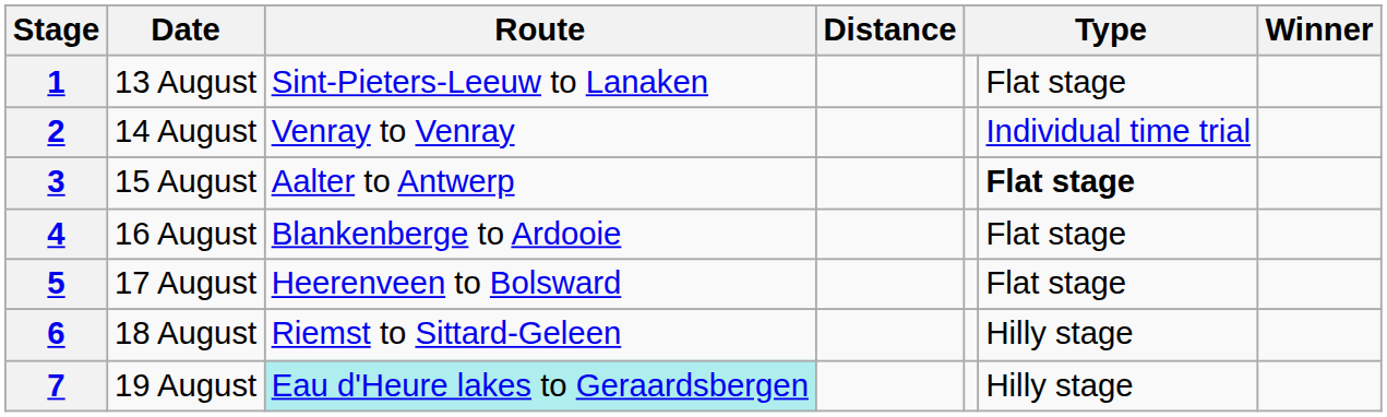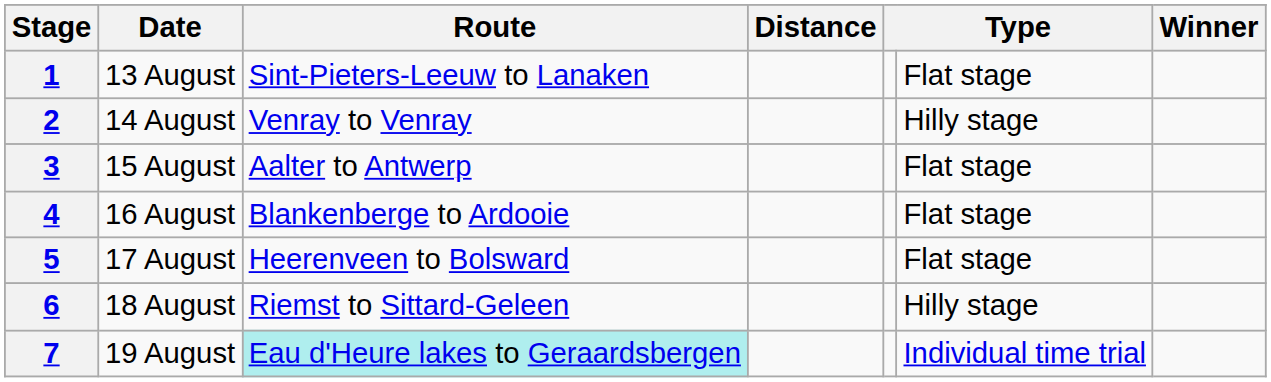2 | column 6: Individual time trial -> Hilly stage
3 | column 6: bold -> normal
7 | column 6: Hilly stage -> Individual time trial
